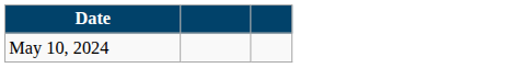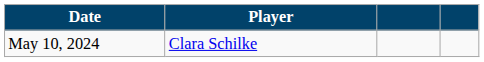+ column: Player | Clara Schilke
